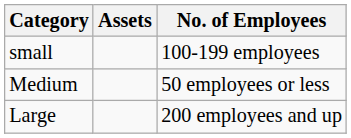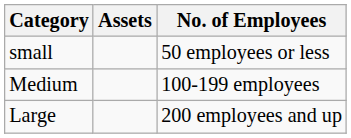small | No. of Employees: 100-199 employees -> 50 employees or less
Medium | No. of Employees: 50 employees or less -> 100-199 employees
